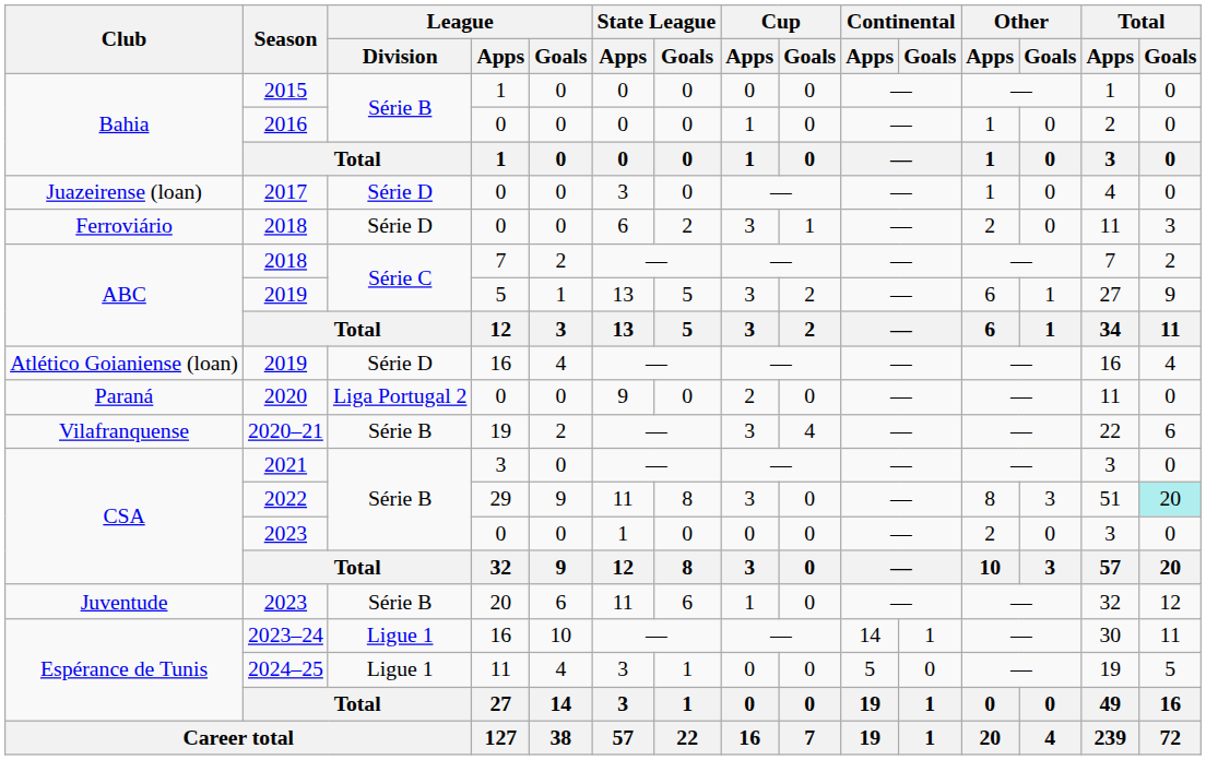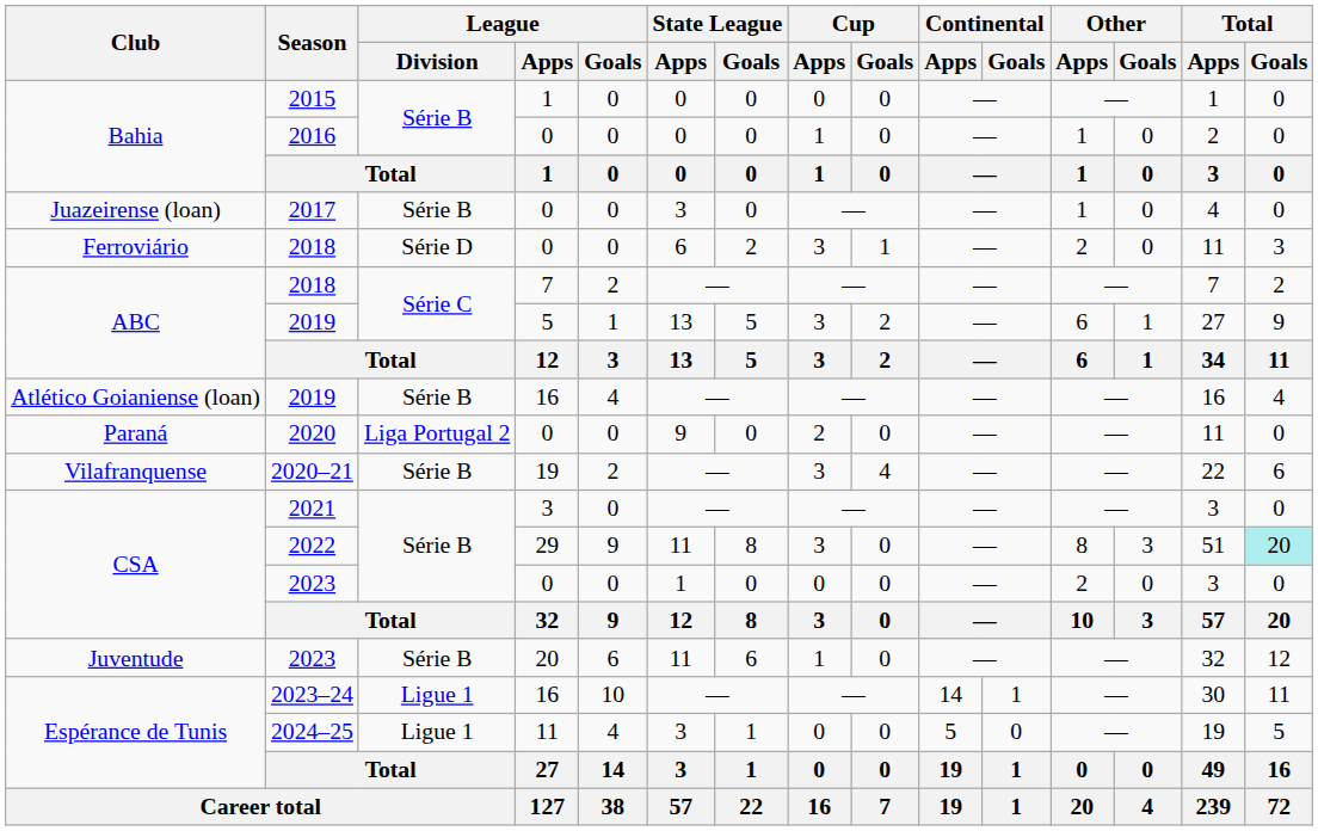2017 | League / Division: Série D -> Série B
Atlético Goianiense (loan) / 2019 | League / Division: Série D -> Série B
